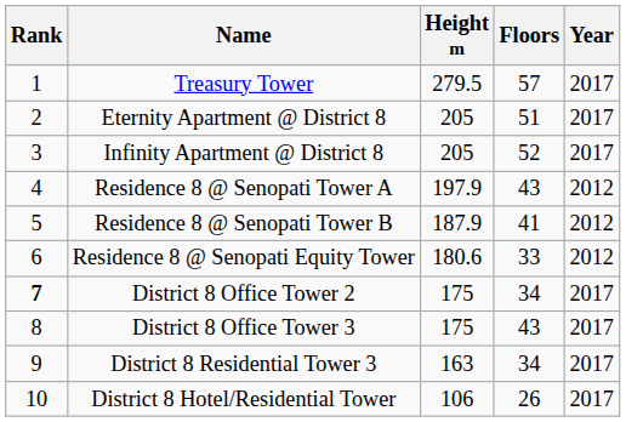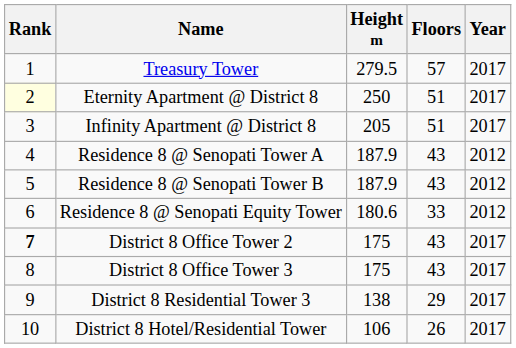Eternity Apartment @ District 8 | Rank: no background -> lightyellow background
Eternity Apartment @ District 8 | Height m: 205 -> 250
Infinity Apartment @ District 8 | Floors: 52 -> 51
Residence 8 @ Senopati Tower A | Height m: 197.9 -> 187.9
Residence 8 @ Senopati Tower B | Floors: 41 -> 43
District 8 Office Tower 2 | Floors: 34 -> 43
District 8 Residential Tower 3 | Height m: 163 -> 138
District 8 Residential Tower 3 | Floors: 34 -> 29
